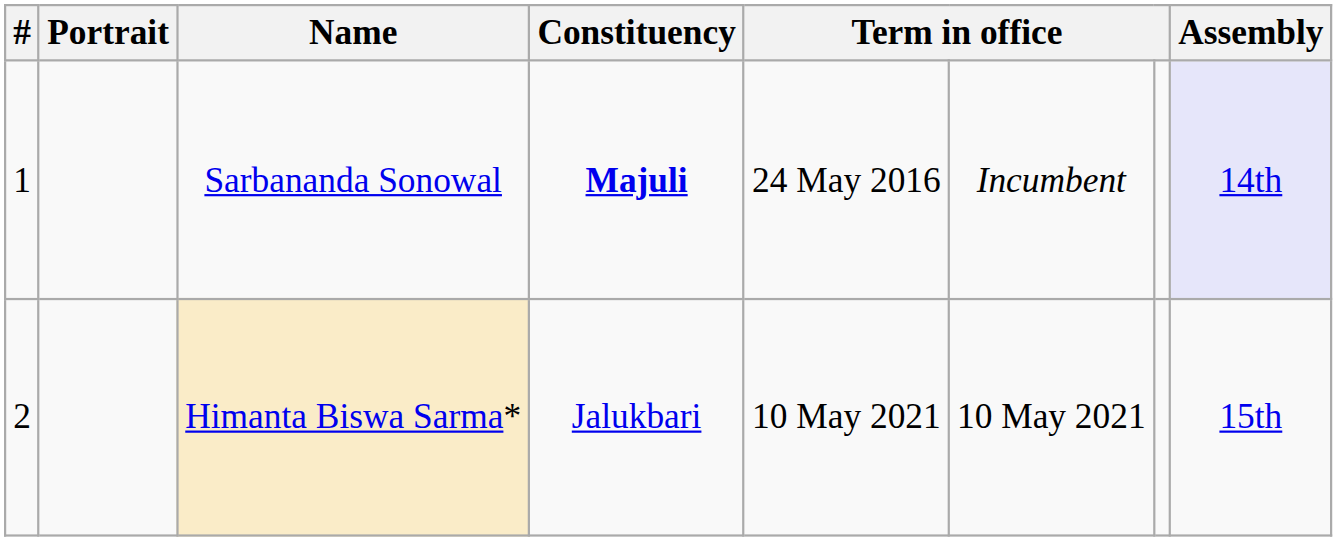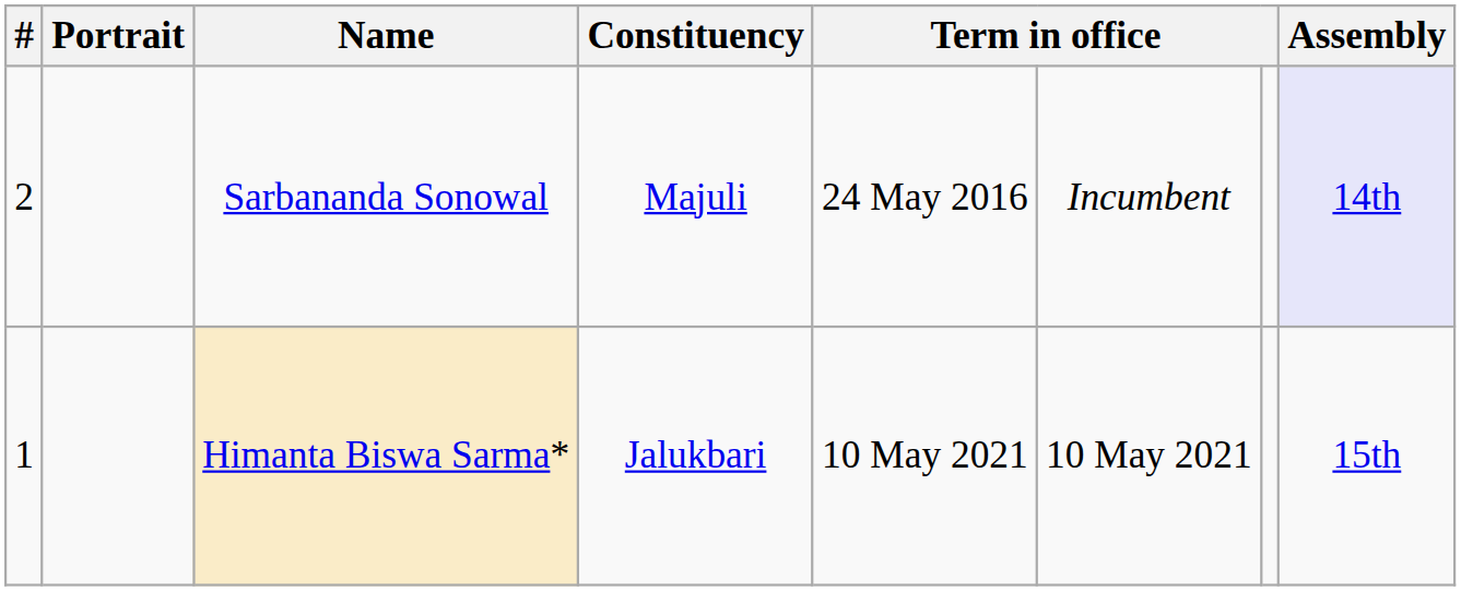Sarbananda Sonowal | #: 1 -> 2
Sarbananda Sonowal | Constituency: bold -> normal
Himanta Biswa Sarma* | #: 2 -> 1
